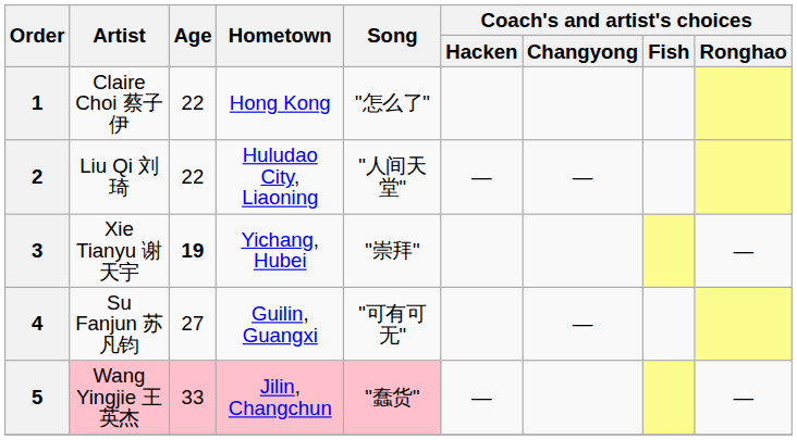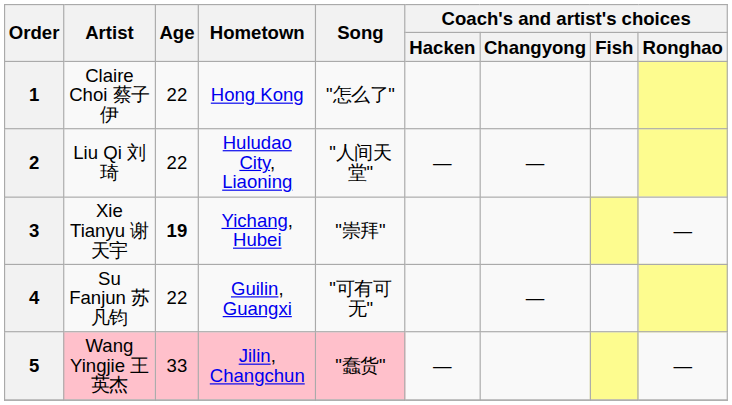4 | Age: 27 -> 22
